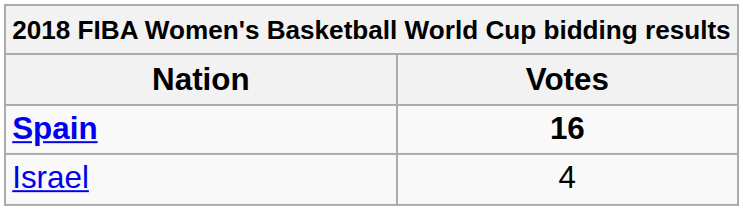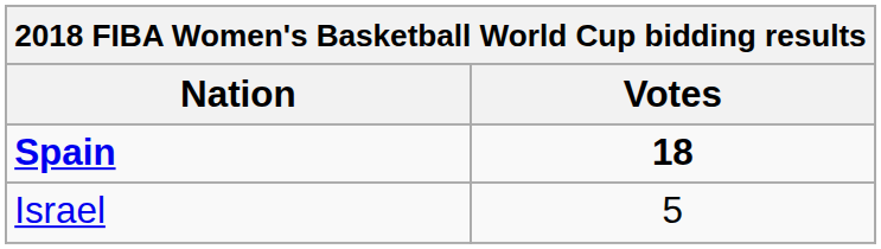Spain | Votes: 16 -> 18
Israel | Votes: 4 -> 5
